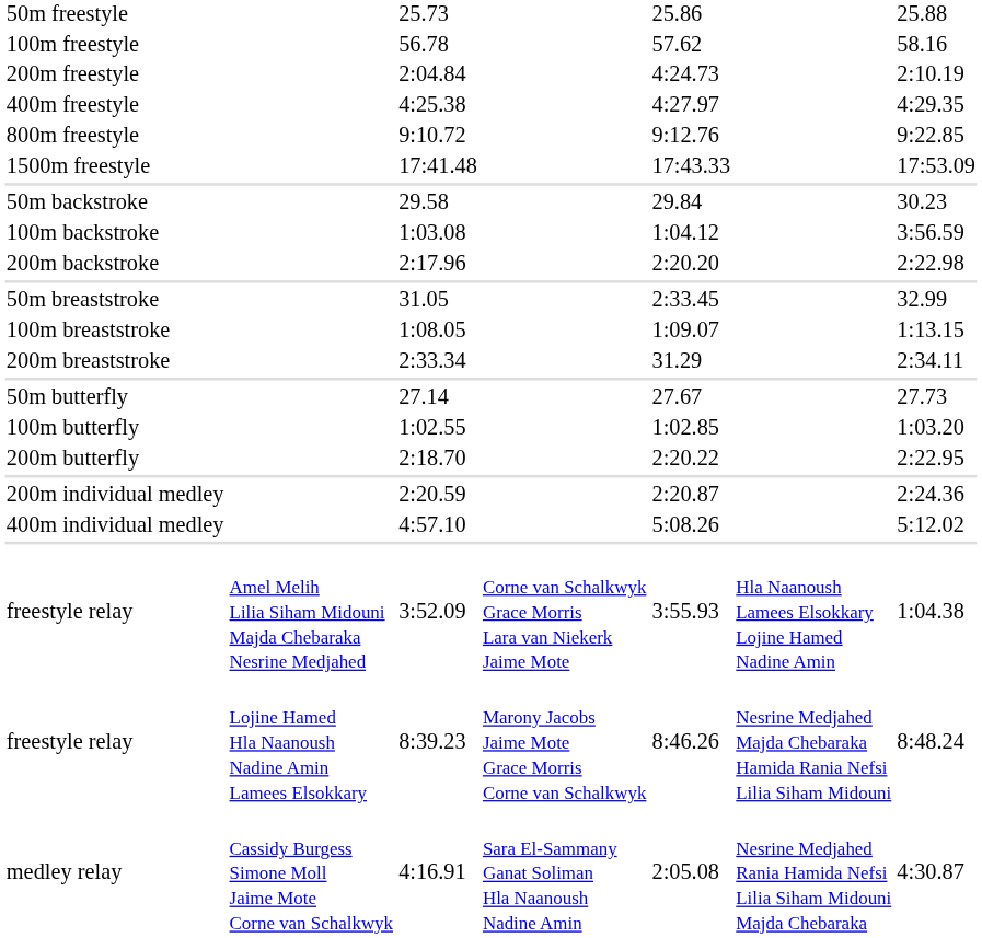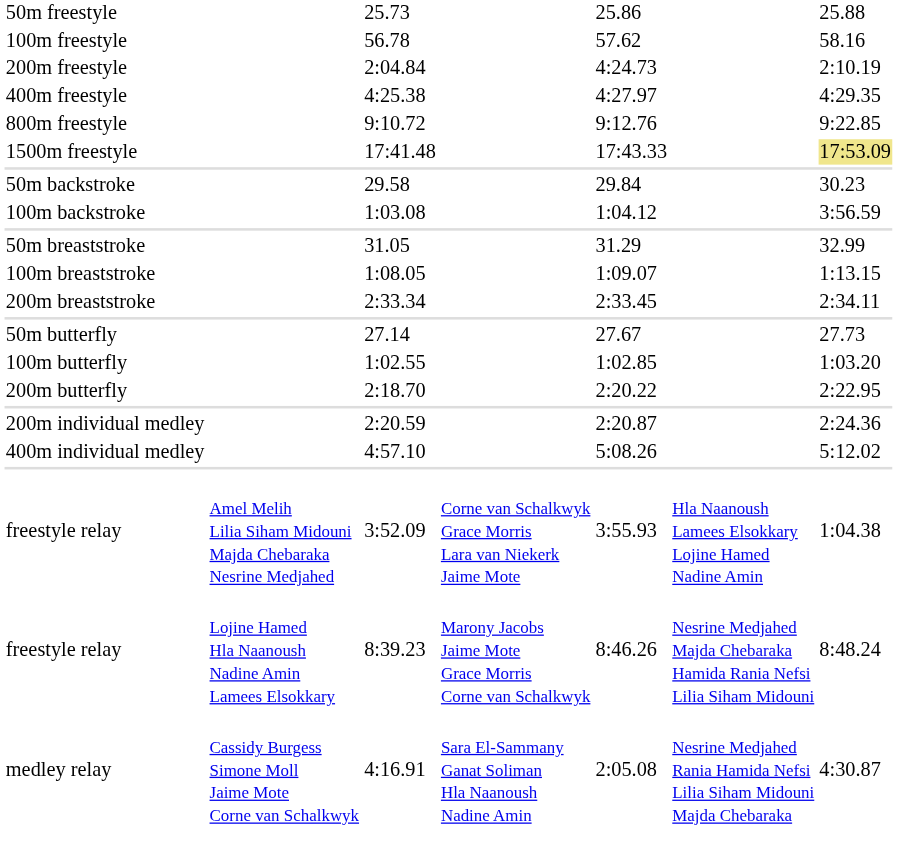17:41.48 | column 7: no background -> khaki background
- row: 200m backstroke | 2:17.96 | 2:20.20 | 2:22.98
31.05 | column 5: 2:33.45 -> 31.29
2:33.34 | column 5: 31.29 -> 2:33.45
